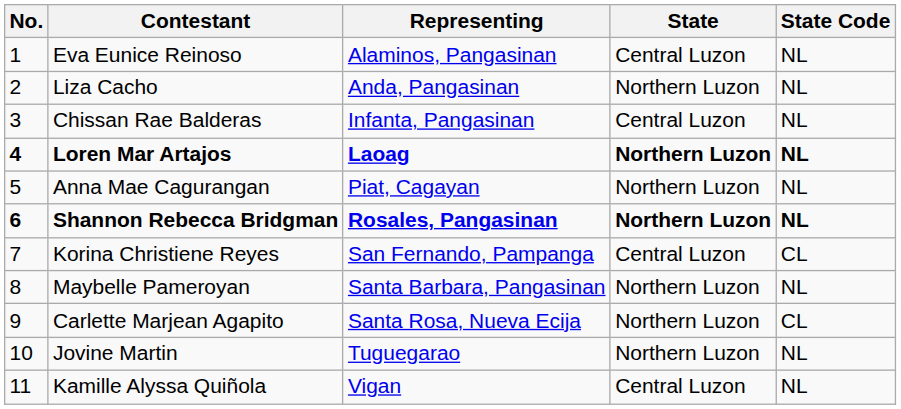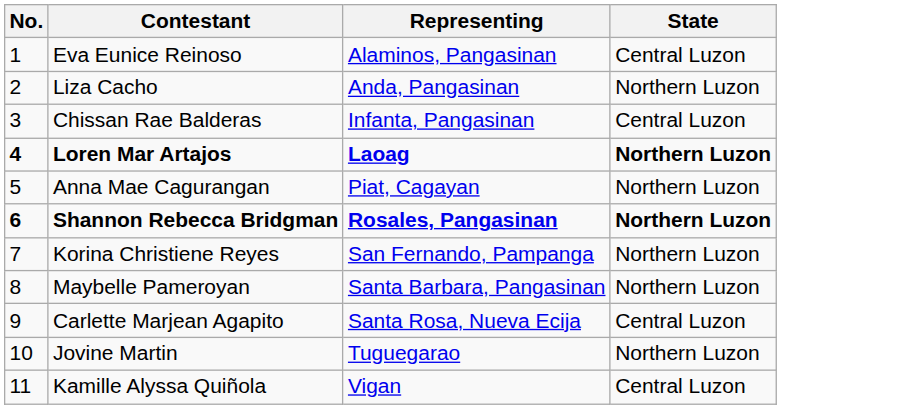- column: State Code | NL | NL | NL | NL | NL | NL | CL | NL | CL | NL | NL
Korina Christiene Reyes | State: Central Luzon -> Northern Luzon
Carlette Marjean Agapito | State: Northern Luzon -> Central Luzon
